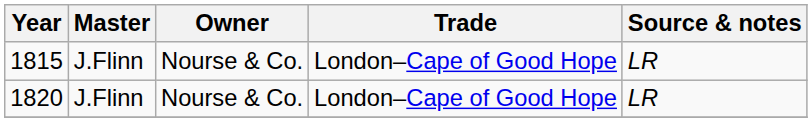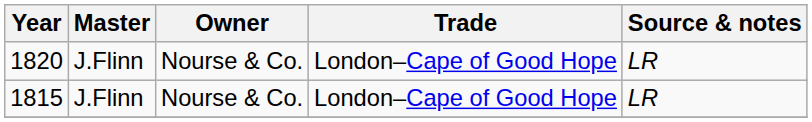rows swapped: 1815 <-> 1820
